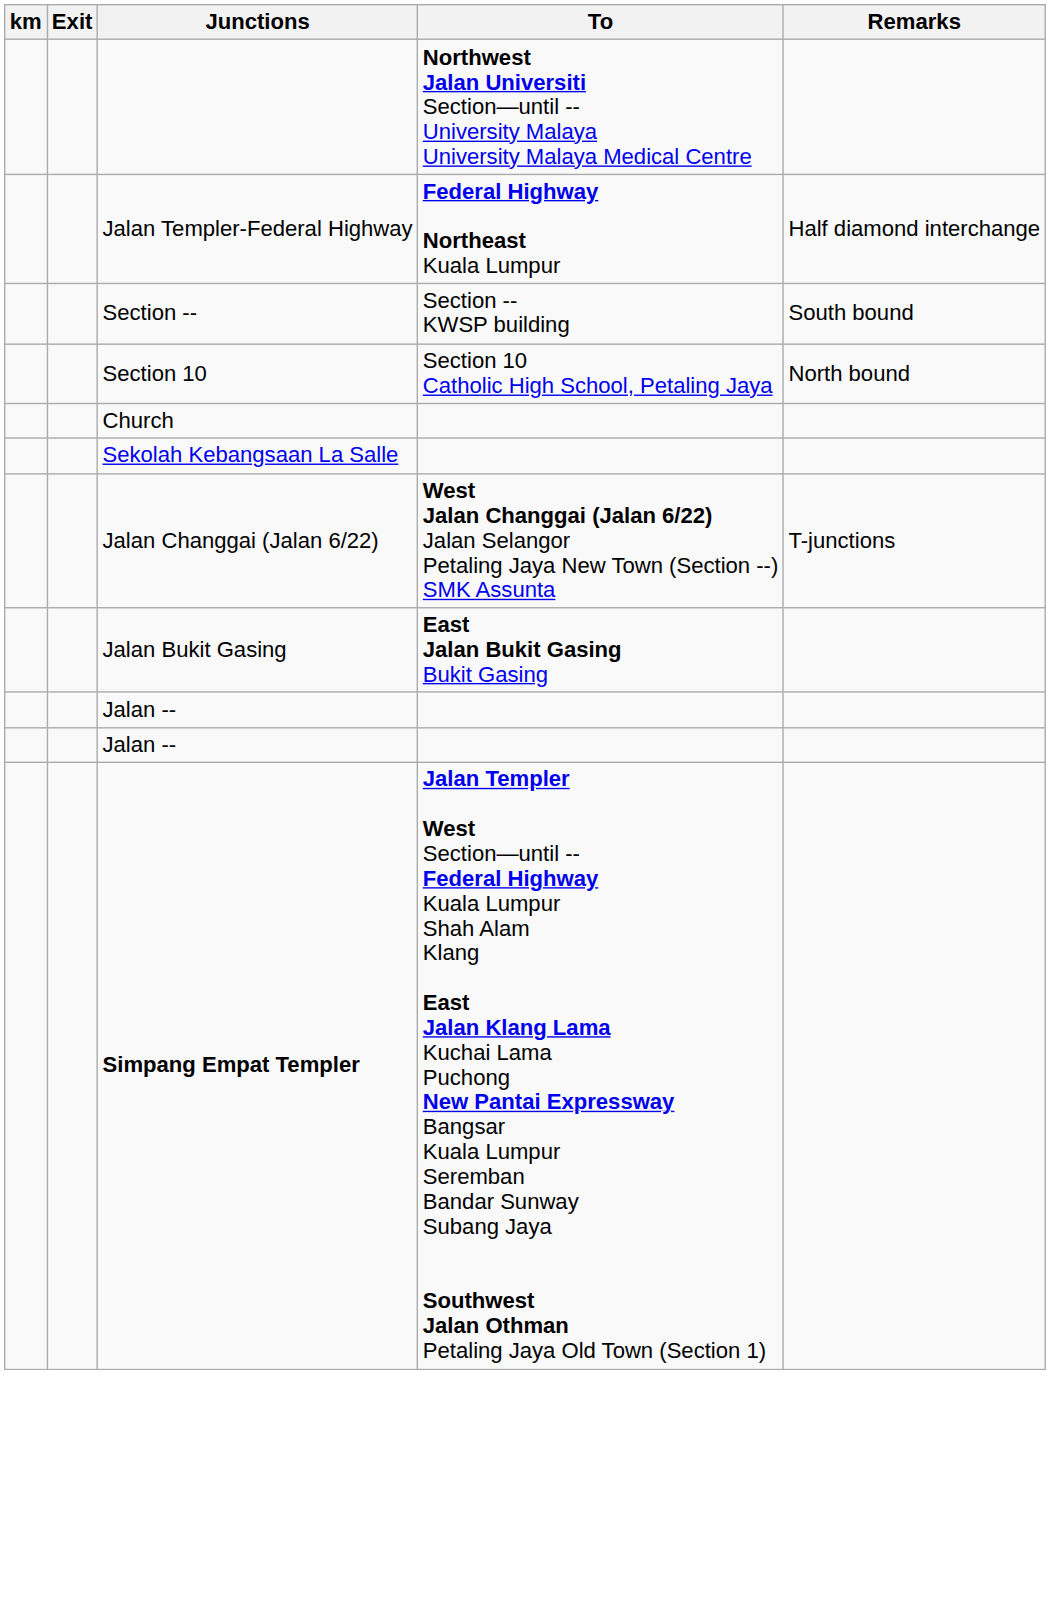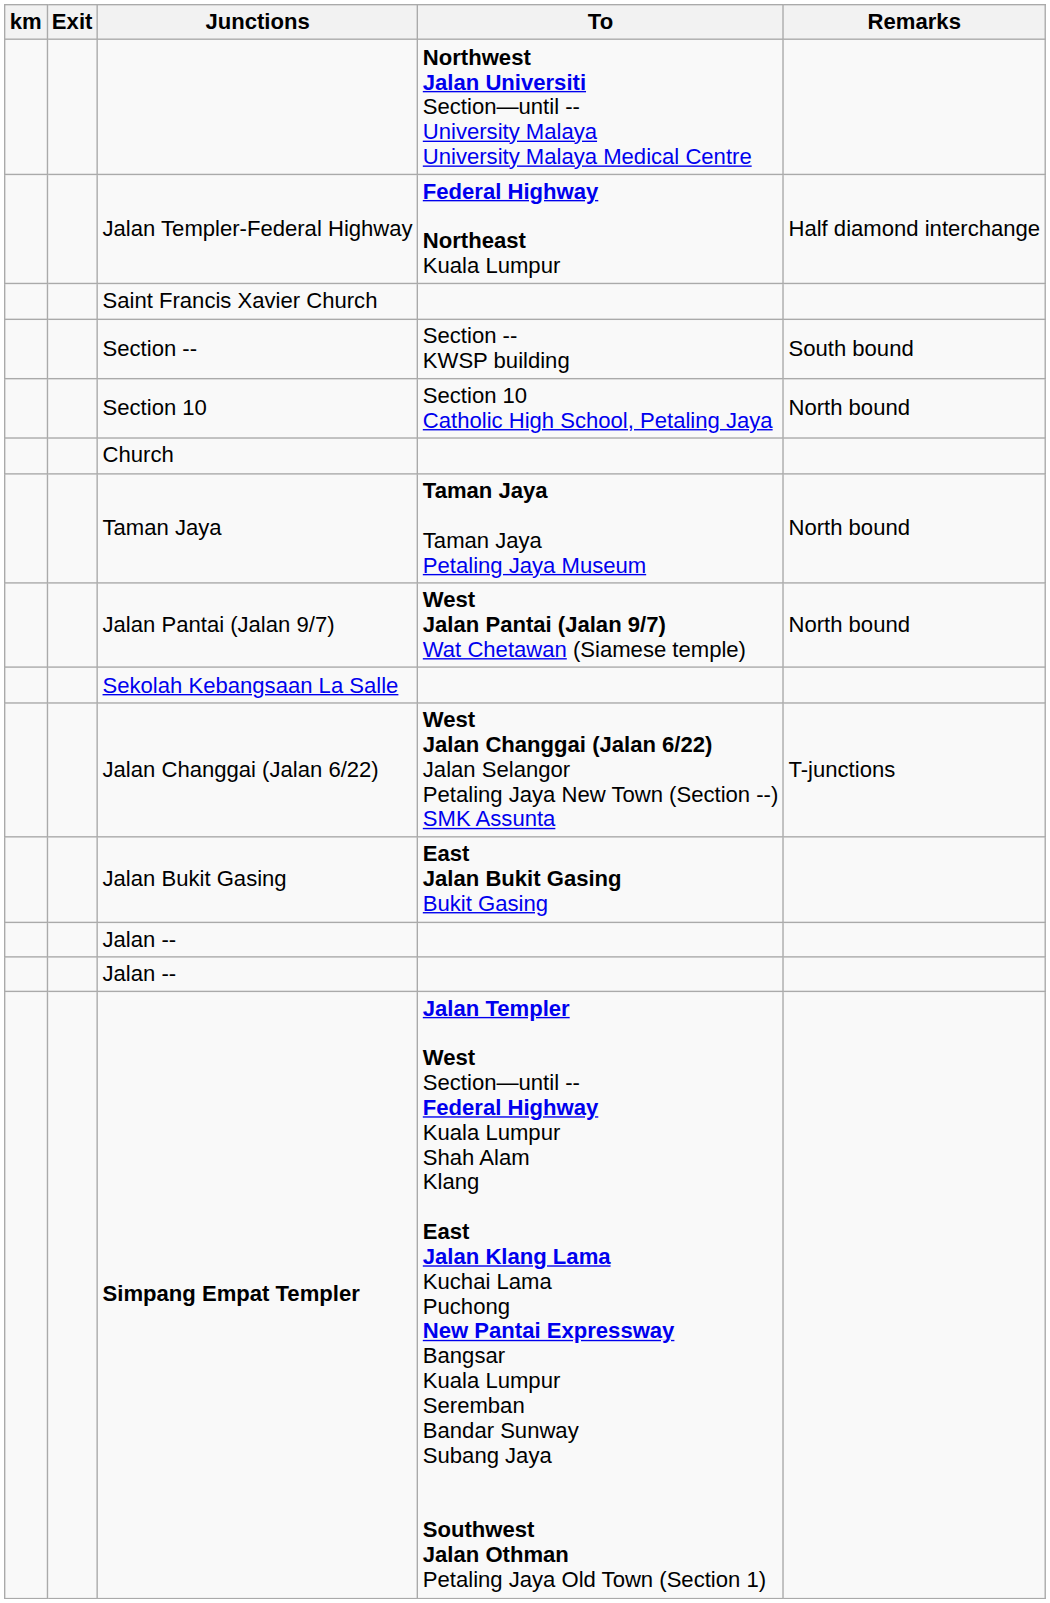+ row: Saint Francis Xavier Church
+ row: Taman Jaya | Taman Jaya Taman Jaya Petaling Jaya Museum | North bound
+ row: Jalan Pantai (Jalan 9/7) | West Jalan Pantai (Jalan 9/7) Wat Chetawan (Siamese temple) | North bound
